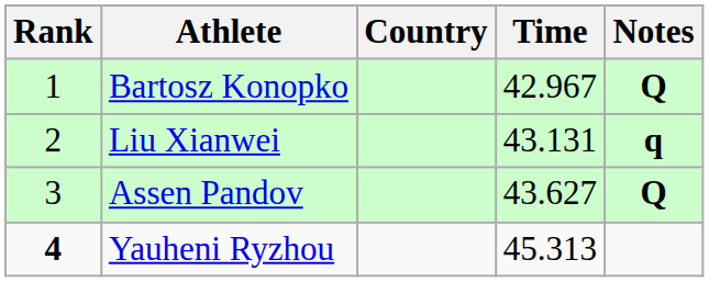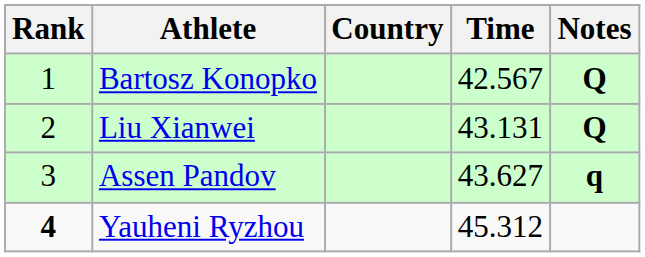Bartosz Konopko | Time: 42.967 -> 42.567
Liu Xianwei | Notes: q -> Q
Assen Pandov | Notes: Q -> q
Yauheni Ryzhou | Time: 45.313 -> 45.312
